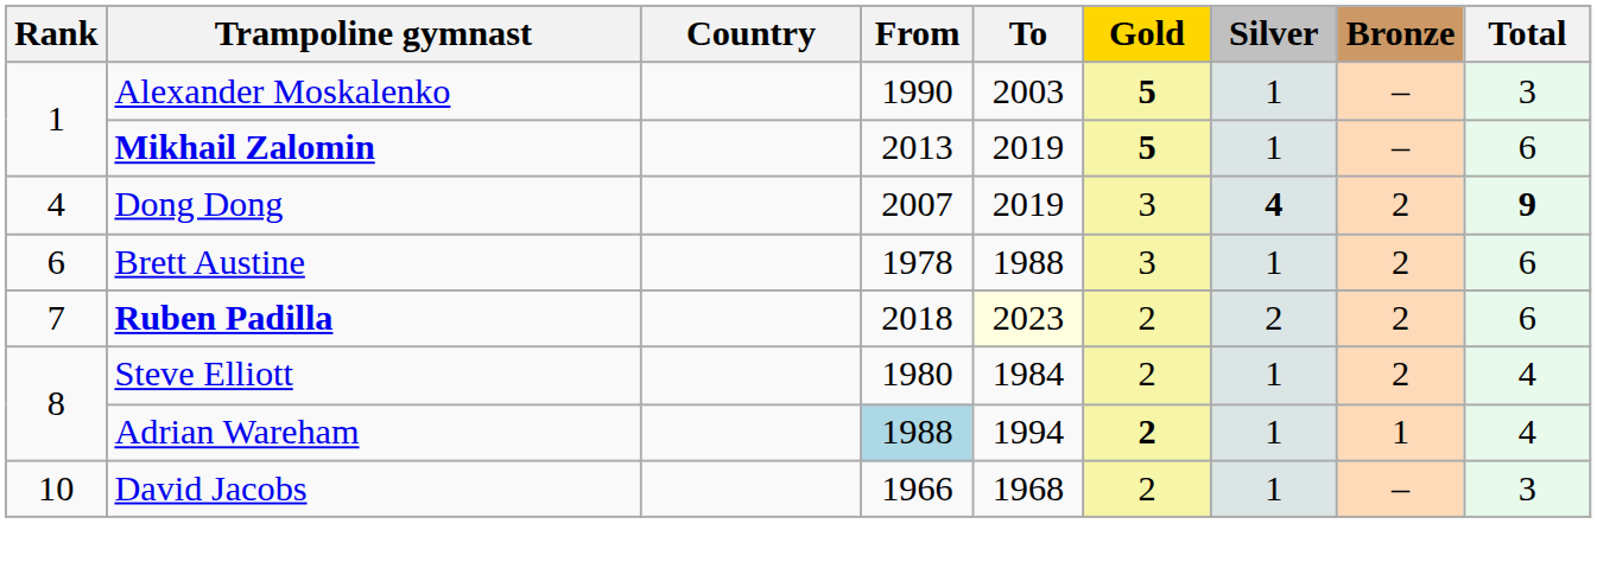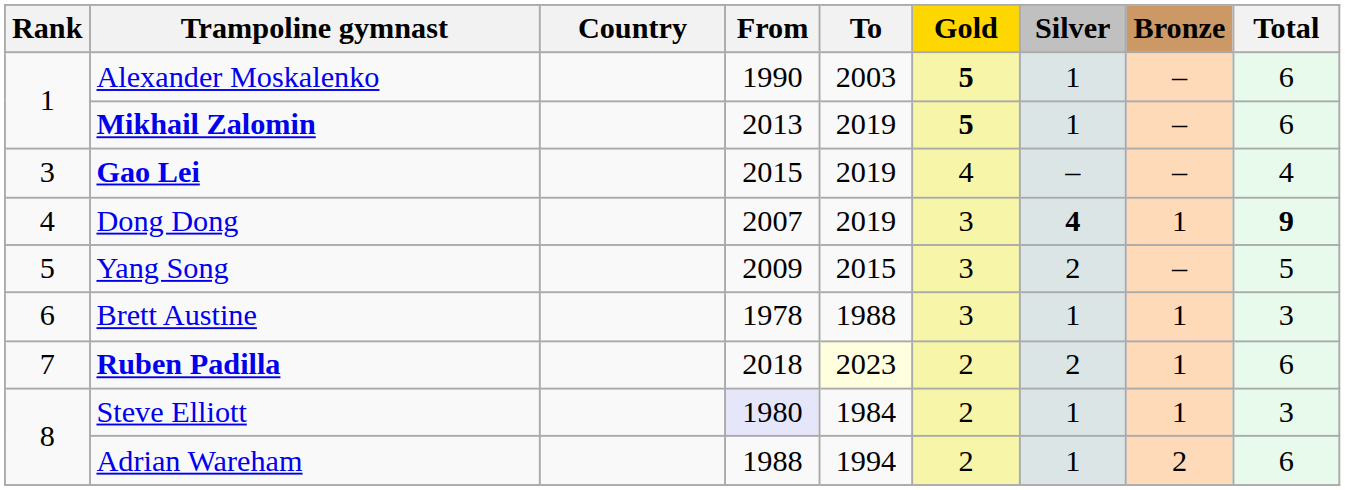Alexander Moskalenko | Total: 3 -> 6
+ row: 3 | Gao Lei | 2015 | 2019 | 4 | – | – | 4
Dong Dong | Bronze: 2 -> 1
+ row: 5 | Yang Song | 2009 | 2015 | 3 | 2 | – | 5
Brett Austine | Bronze: 2 -> 1
Brett Austine | Total: 6 -> 3
Ruben Padilla | Bronze: 2 -> 1
Steve Elliott | From: no background -> lavender background
Steve Elliott | Bronze: 2 -> 1
Steve Elliott | Total: 4 -> 3
Adrian Wareham | From: lightblue background -> no background
Adrian Wareham | Gold: bold -> normal
Adrian Wareham | Bronze: 1 -> 2
Adrian Wareham | Total: 4 -> 6
- row: 10 | David Jacobs | 1966 | 1968 | 2 | 1 | – | 3
